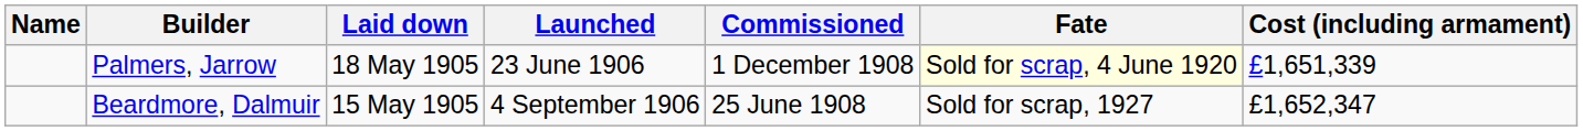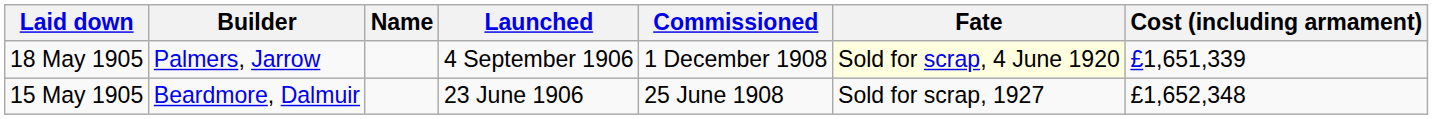columns swapped: Name <-> Laid down
Palmers, Jarrow | Launched: 23 June 1906 -> 4 September 1906
Beardmore, Dalmuir | Launched: 4 September 1906 -> 23 June 1906
Beardmore, Dalmuir | Cost (including armament): £1,652,347 -> £1,652,348
